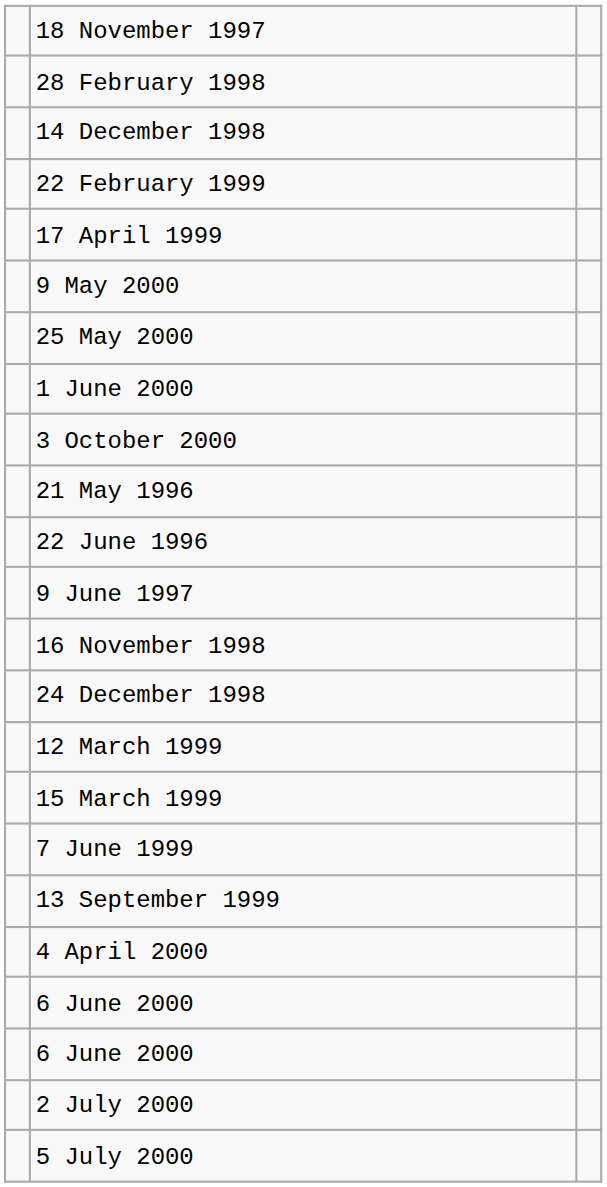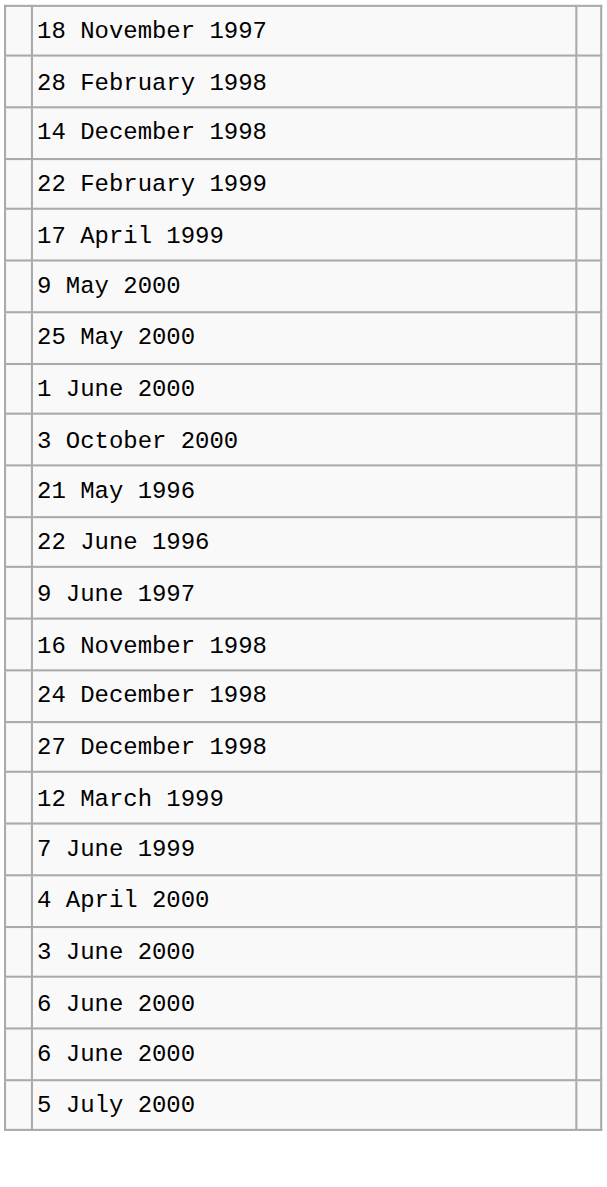+ row: 27 December 1998
- row: 15 March 1999
- row: 13 September 1999
+ row: 3 June 2000
- row: 2 July 2000
